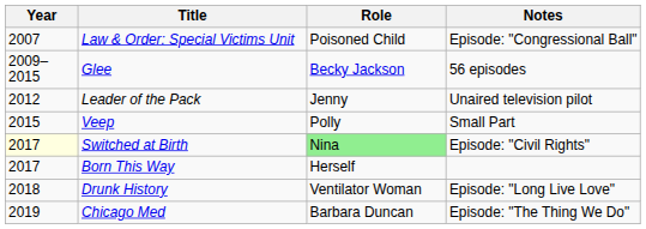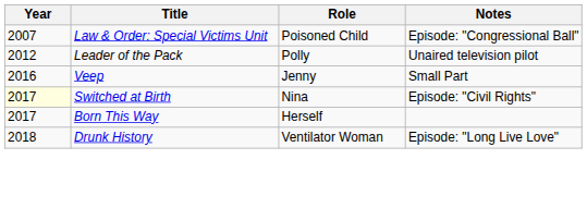- row: 2009–2015 | Glee | Becky Jackson | 56 episodes
Leader of the Pack | Role: Jenny -> Polly
Veep | Year: 2015 -> 2016
Veep | Role: Polly -> Jenny
Switched at Birth | Role: lightgreen background -> no background
- row: 2019 | Chicago Med | Barbara Duncan | Episode: "The Thing We Do"
